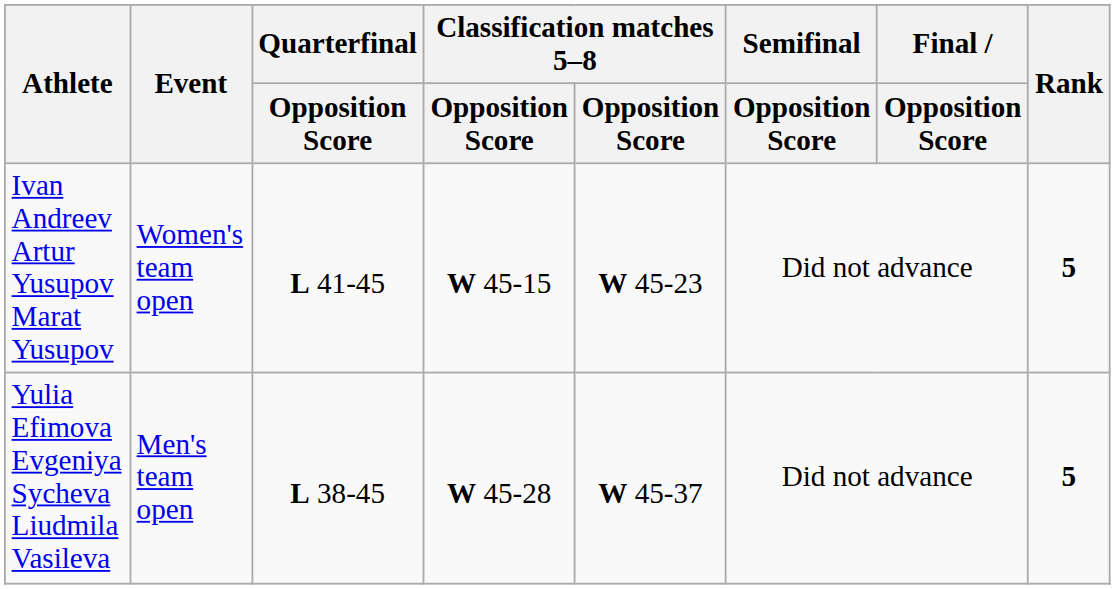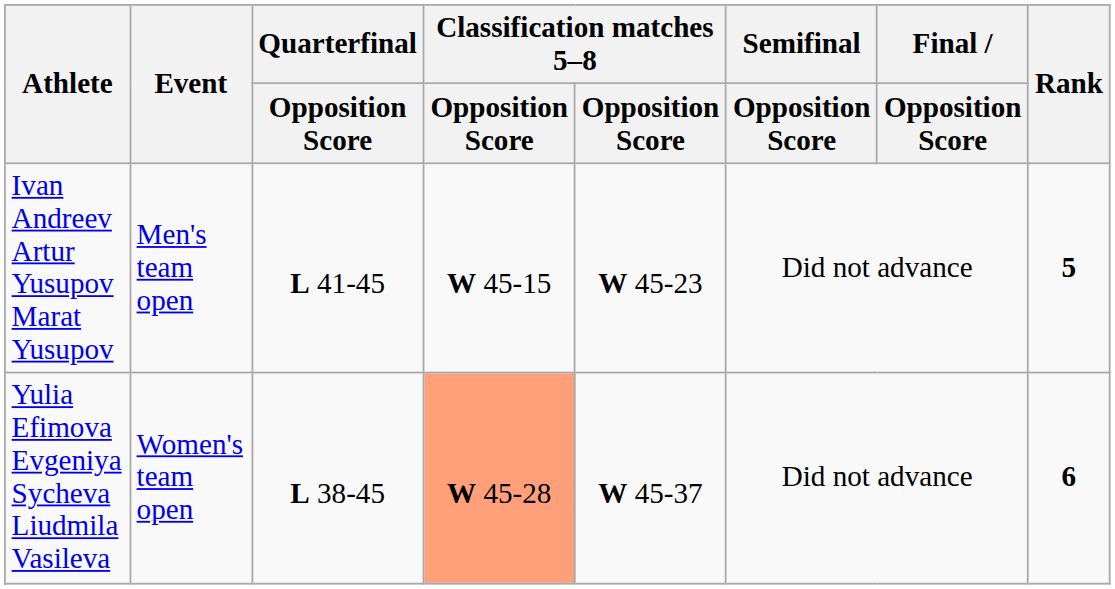Ivan Andreev Artur Yusupov Marat Yusupov | Event: Women's team open -> Men's team open
Yulia Efimova Evgeniya Sycheva Liudmila Vasileva | Event: Men's team open -> Women's team open
Yulia Efimova Evgeniya Sycheva Liudmila Vasileva | column 4: no background -> lightsalmon background
Yulia Efimova Evgeniya Sycheva Liudmila Vasileva | Rank: 5 -> 6
